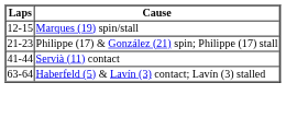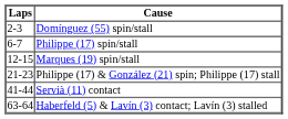+ row: 2-3 | Domínguez (55) spin/stall
+ row: 6-7 | Philippe (17) spin/stall
